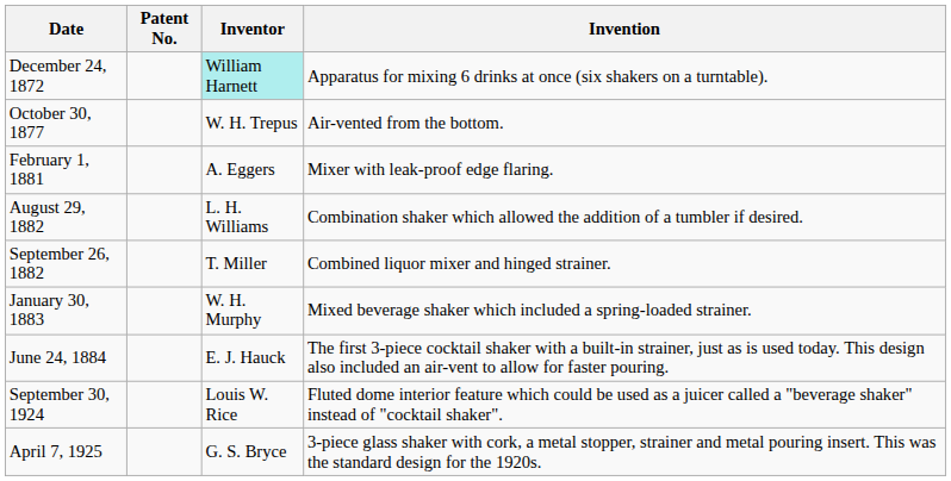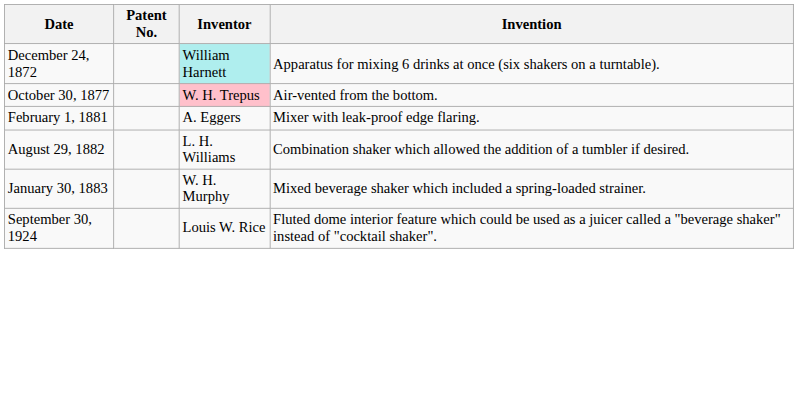October 30, 1877 | Inventor: no background -> pink background
- row: September 26, 1882 | T. Miller | Combined liquor mixer and hinged strainer.
- row: June 24, 1884 | E. J. Hauck | The first 3-piece cocktail shaker with a built-in strainer, just as is used today. This design also included an air-vent to allow for faster pouring.
- row: April 7, 1925 | G. S. Bryce | 3-piece glass shaker with cork, a metal stopper, strainer and metal pouring insert. This was the standard design for the 1920s.
